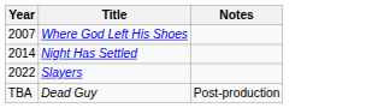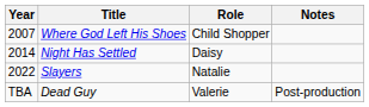+ column: Role | Child Shopper | Daisy | Natalie | Valerie
